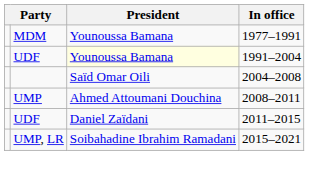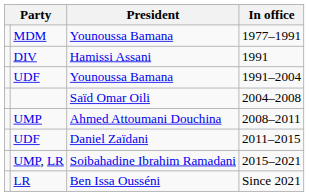+ row: DIV | Hamissi Assani | 1991
1991–2004 | President: lightyellow background -> no background
+ row: LR | Ben Issa Ousséni | Since 2021
